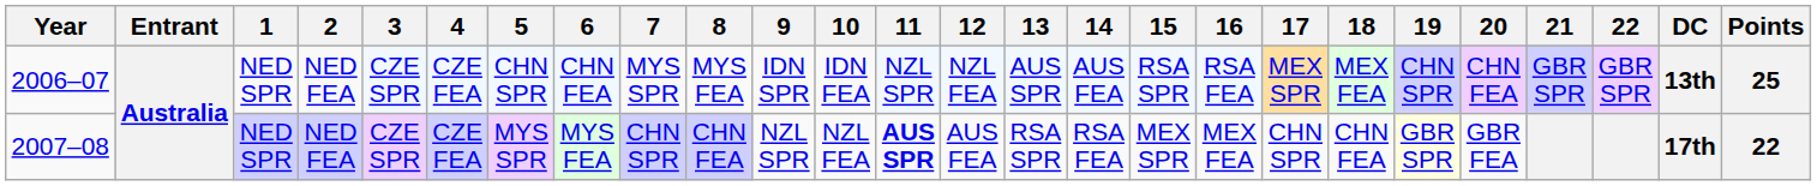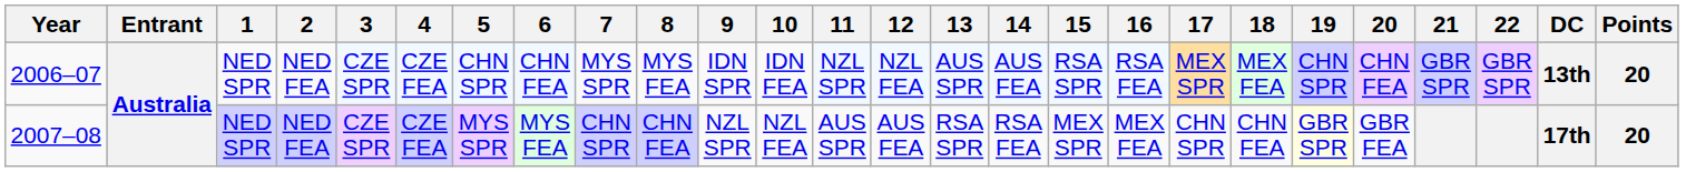2006–07 | Points: 25 -> 20
2007–08 | 11: bold -> normal
2007–08 | Points: 22 -> 20
